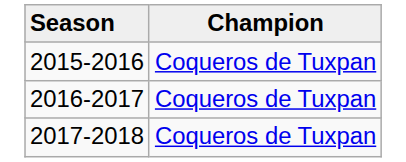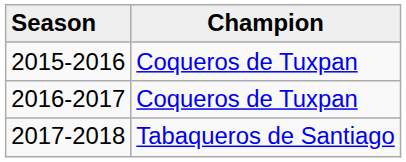2017-2018 | Champion: Coqueros de Tuxpan -> Tabaqueros de Santiago
